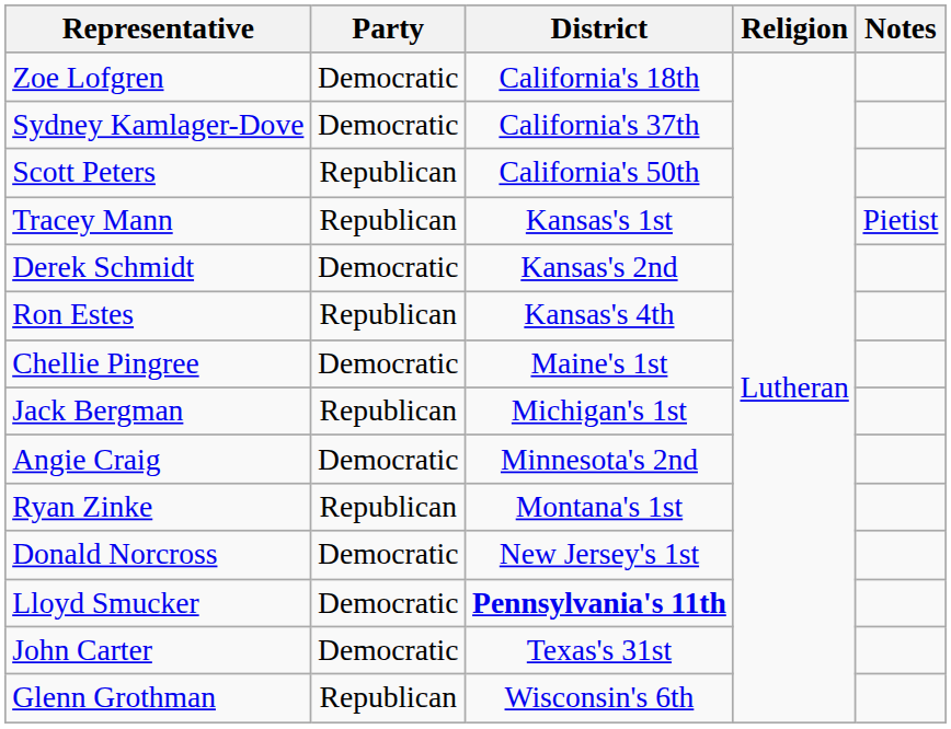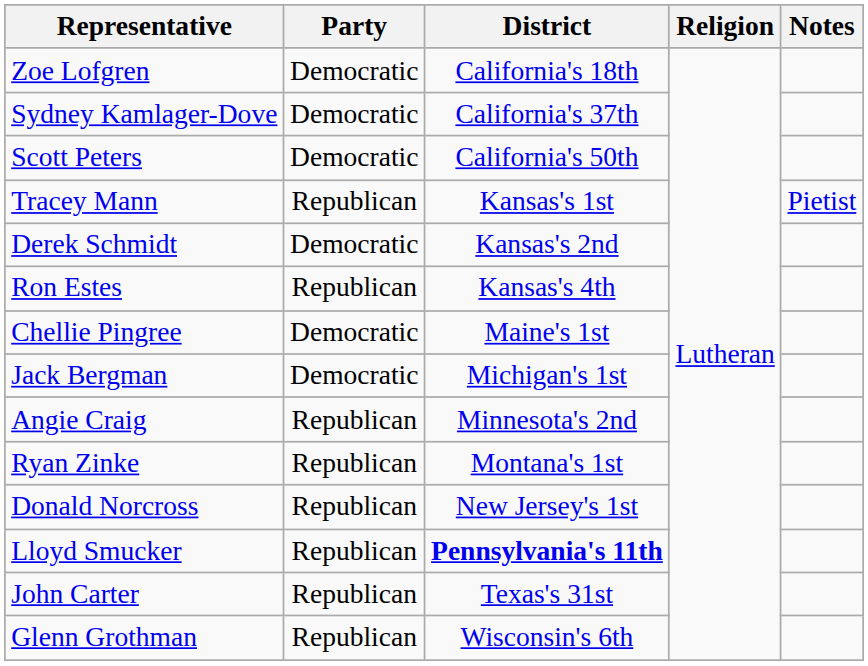Scott Peters | Party: Republican -> Democratic
Jack Bergman | Party: Republican -> Democratic
Angie Craig | Party: Democratic -> Republican
Donald Norcross | Party: Democratic -> Republican
Lloyd Smucker | Party: Democratic -> Republican
John Carter | Party: Democratic -> Republican
